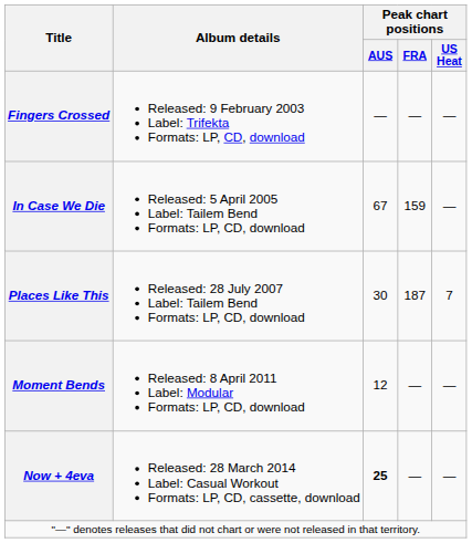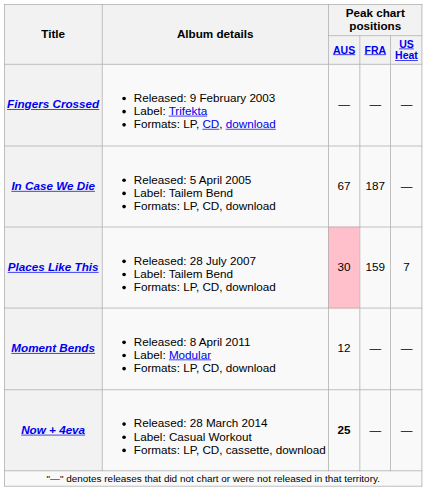In Case We Die | Peak chart positions / FRA: 159 -> 187
Places Like This | Peak chart positions / AUS: no background -> pink background
Places Like This | Peak chart positions / FRA: 187 -> 159
